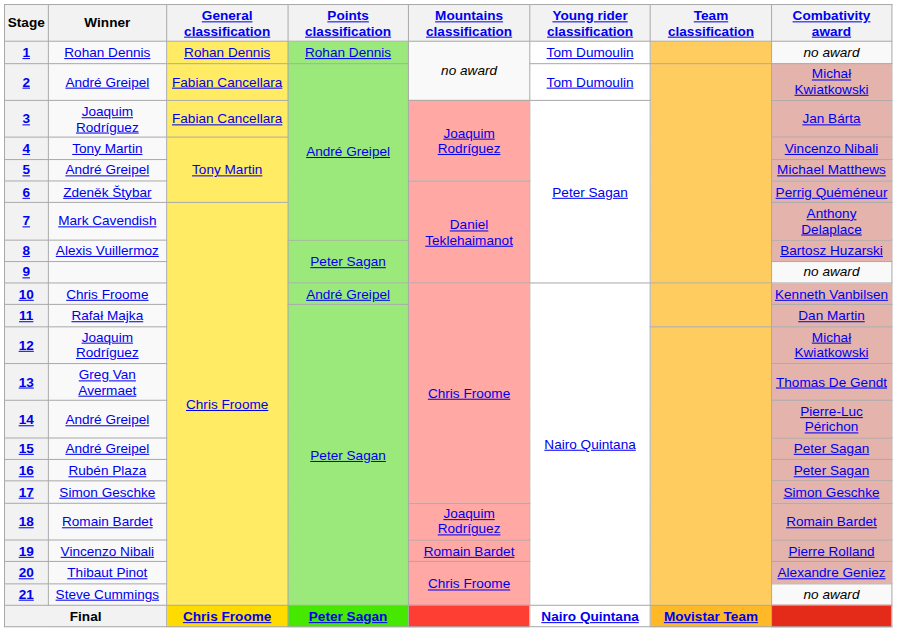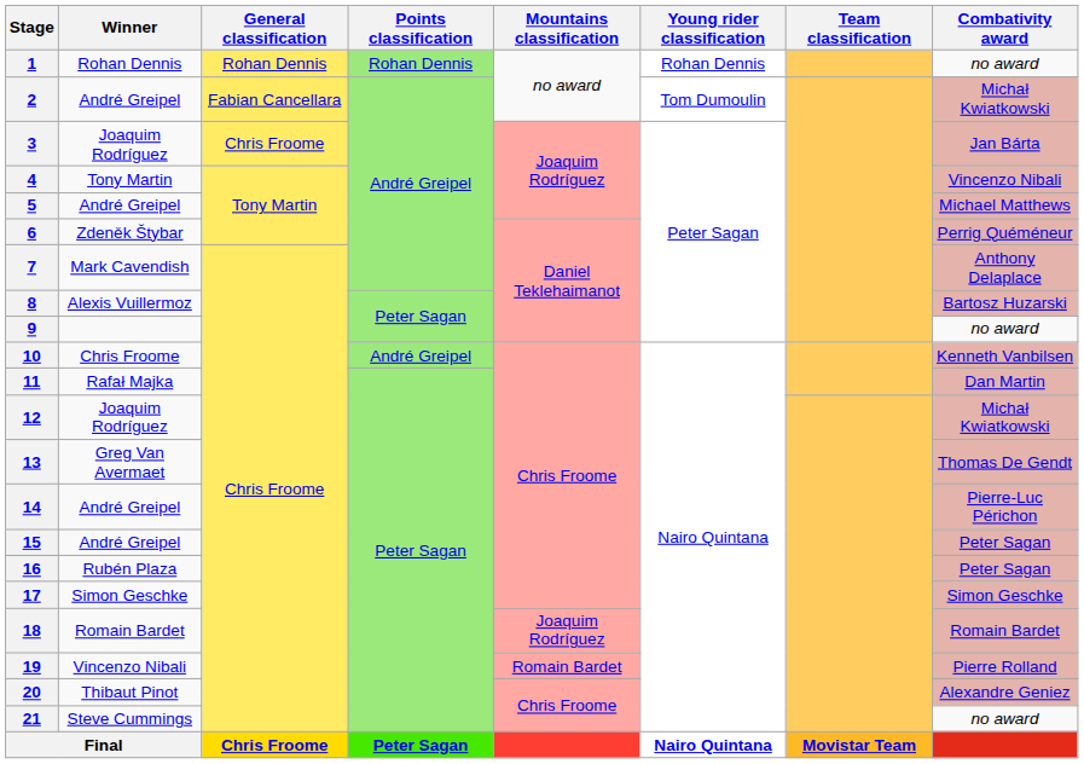1 | Young rider classification: Tom Dumoulin -> Rohan Dennis
3 | General classification: Fabian Cancellara -> Chris Froome
